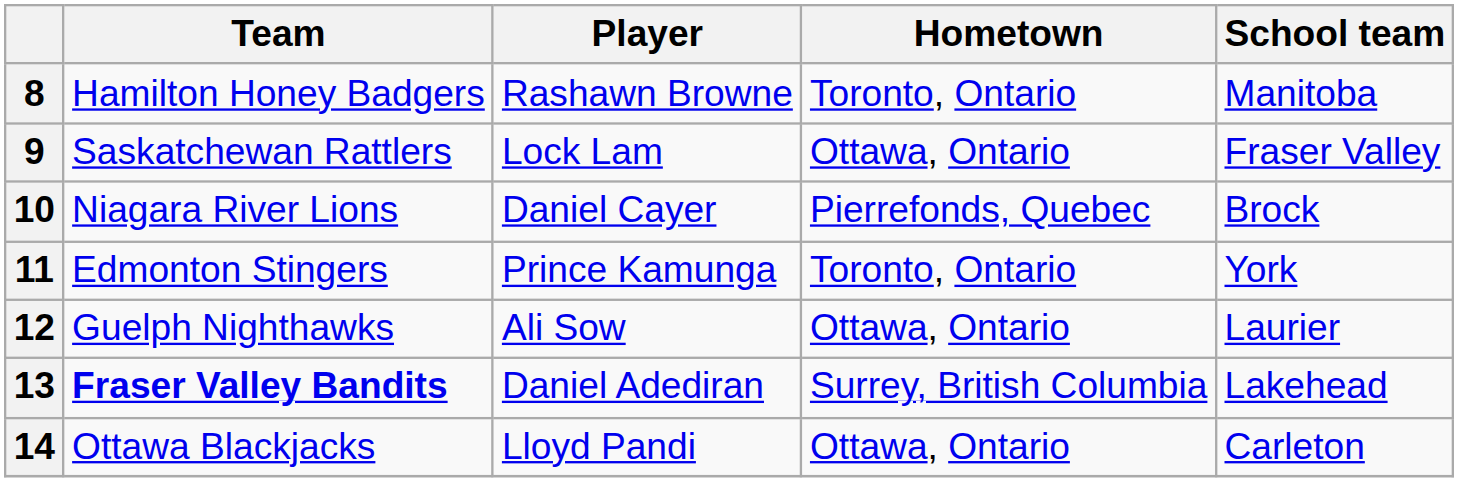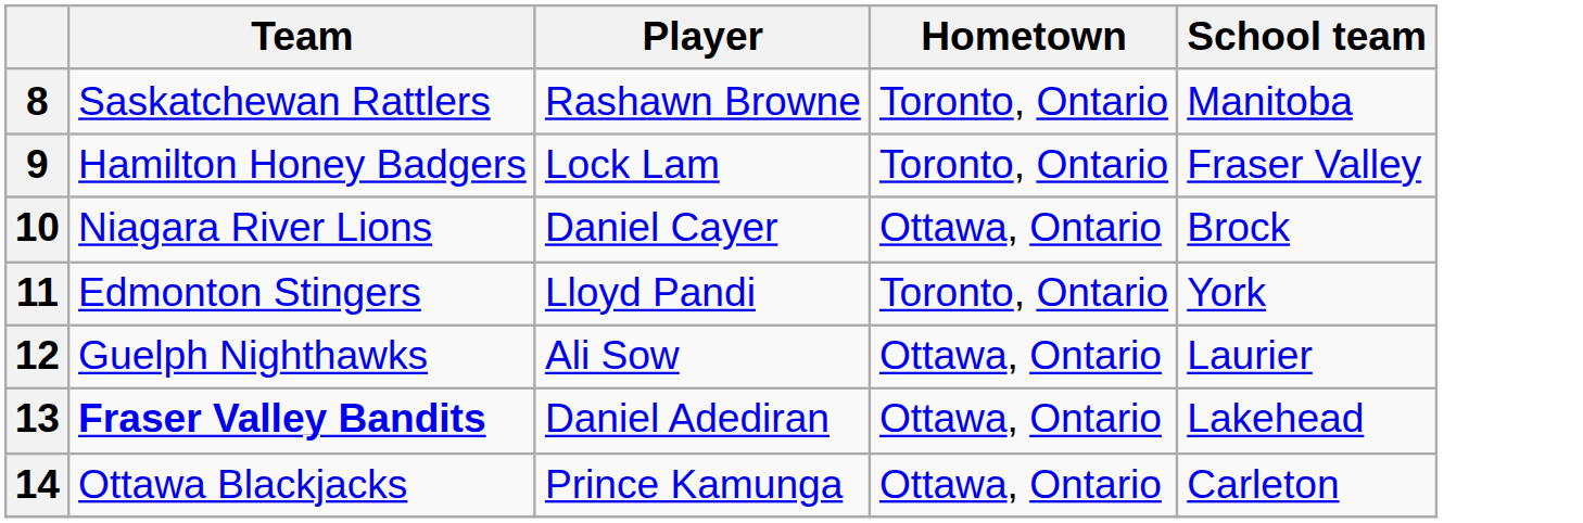8 | Team: Hamilton Honey Badgers -> Saskatchewan Rattlers
9 | Team: Saskatchewan Rattlers -> Hamilton Honey Badgers
9 | Hometown: Ottawa, Ontario -> Toronto, Ontario
10 | Hometown: Pierrefonds, Quebec -> Ottawa, Ontario
11 | Player: Prince Kamunga -> Lloyd Pandi
13 | Hometown: Surrey, British Columbia -> Ottawa, Ontario
14 | Player: Lloyd Pandi -> Prince Kamunga
